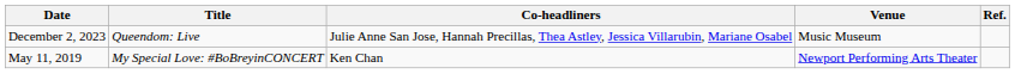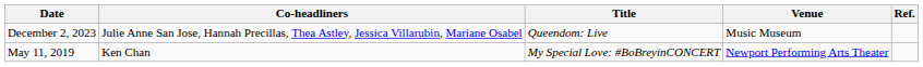columns swapped: Title <-> Co-headliners
